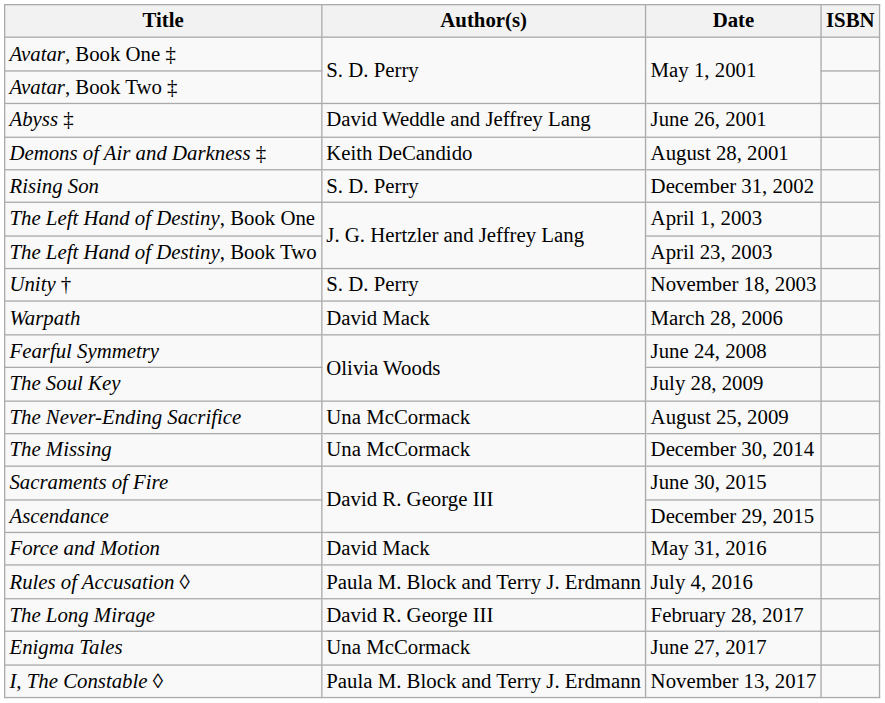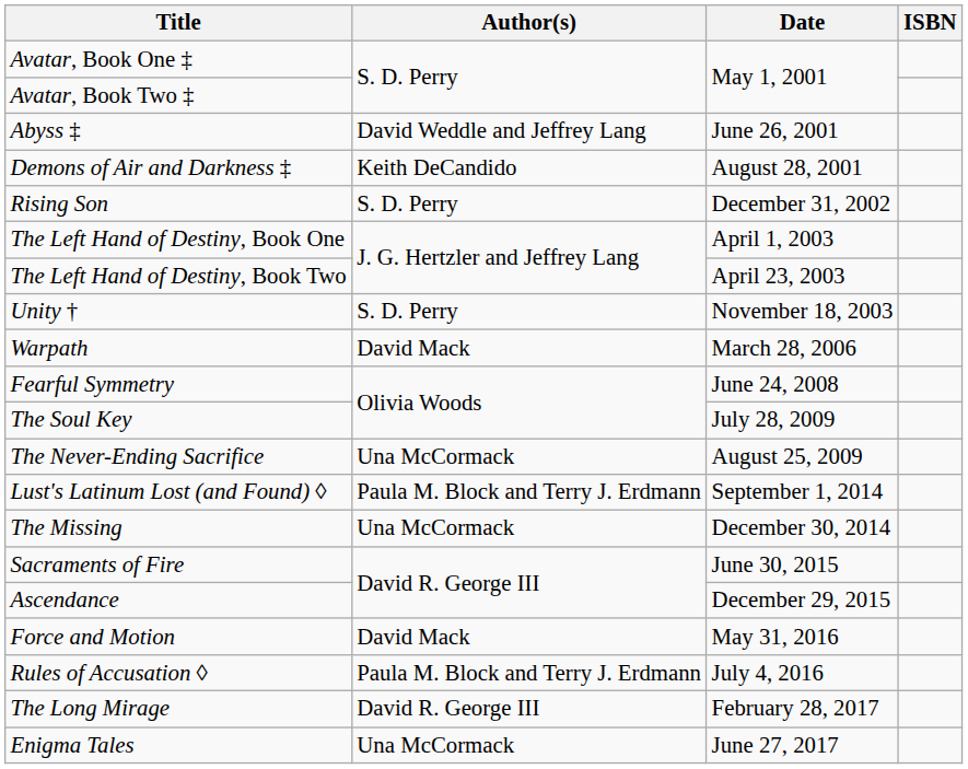+ row: Lust's Latinum Lost (and Found) ◊ | Paula M. Block and Terry J. Erdmann | September 1, 2014
- row: I, The Constable ◊ | Paula M. Block and Terry J. Erdmann | November 13, 2017
